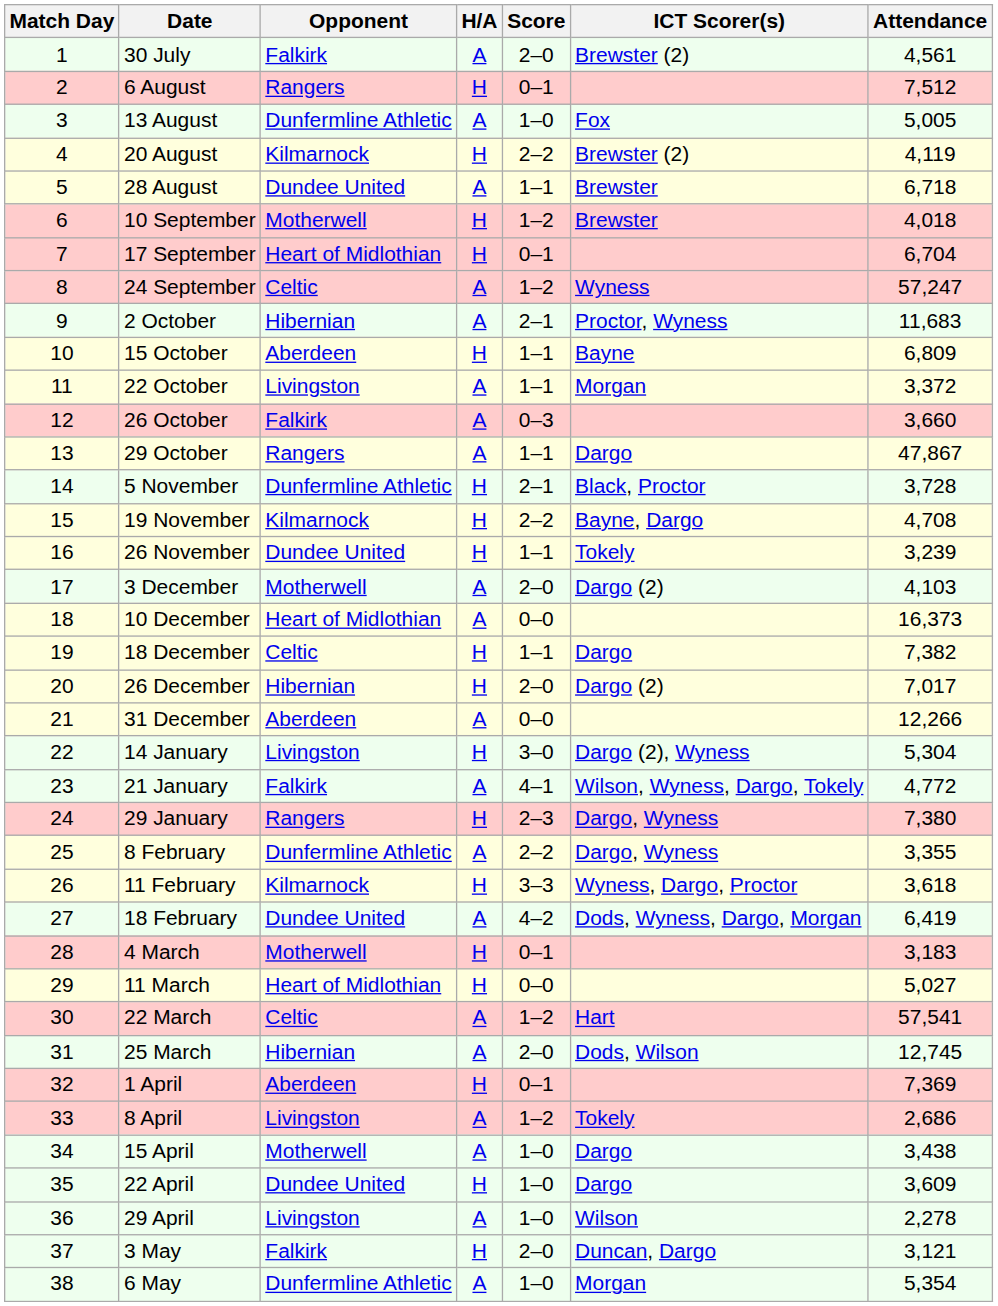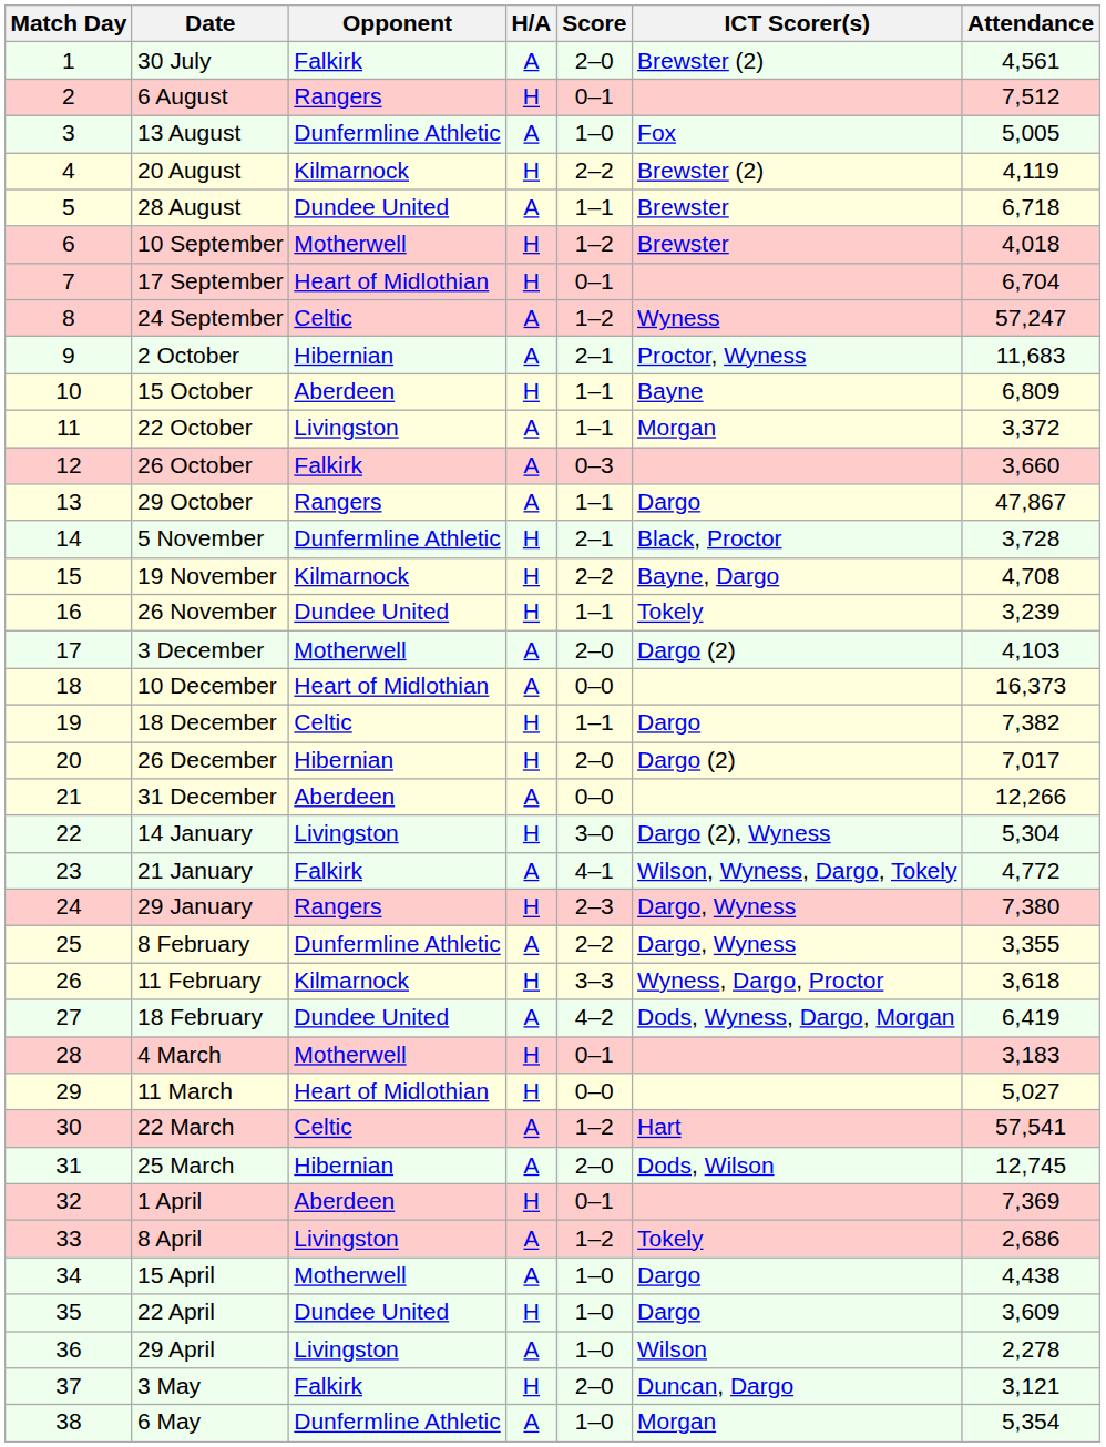15 April | Attendance: 3,438 -> 4,438
